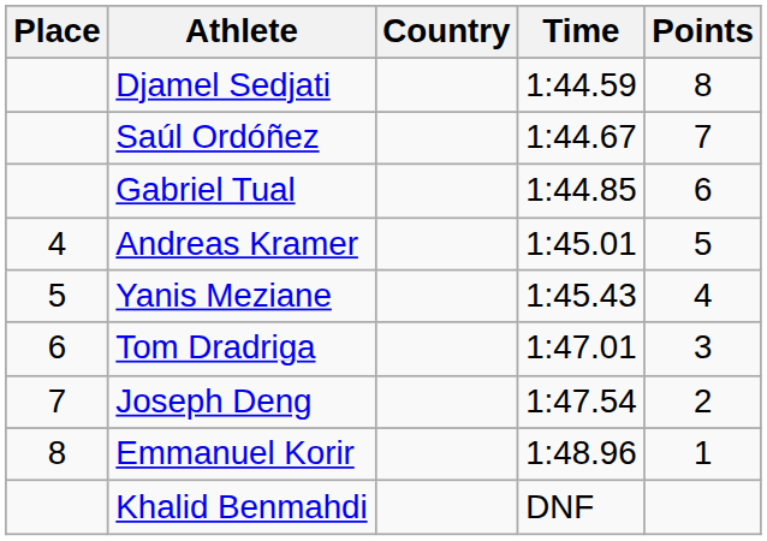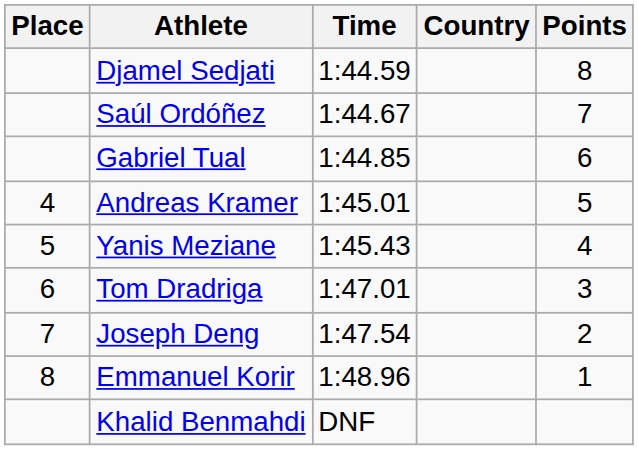columns swapped: Country <-> Time
